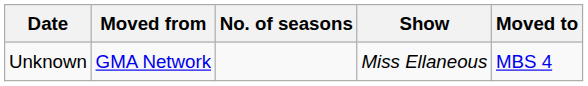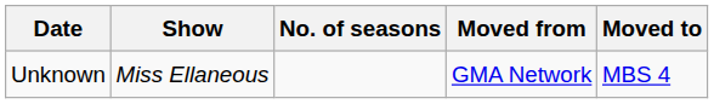columns swapped: Show <-> Moved from
